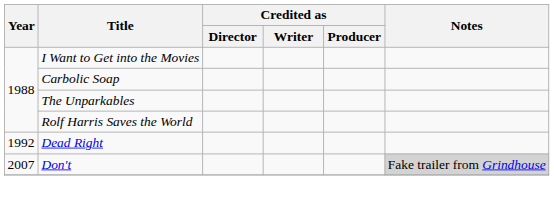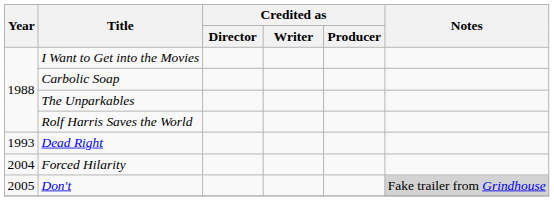Dead Right | Year: 1992 -> 1993
+ row: 2004 | Forced Hilarity
Don't | Year: 2007 -> 2005
